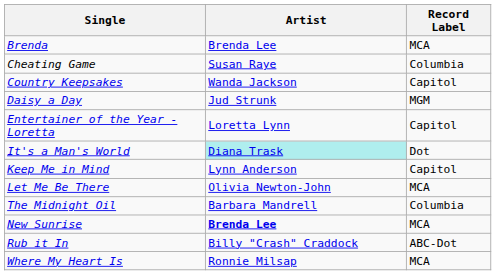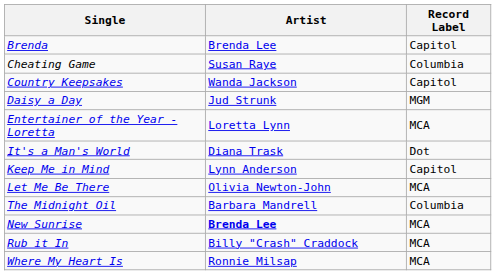Brenda | Record Label: MCA -> Capitol
Entertainer of the Year - Loretta | Record Label: Capitol -> MCA
It's a Man's World | Artist: paleturquoise background -> no background
Rub it In | Record Label: ABC-Dot -> MCA
